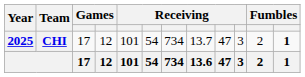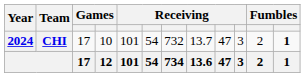CHI | Year: 2025 -> 2024
CHI | column 4: 12 -> 10
CHI | column 7: 734 -> 732
